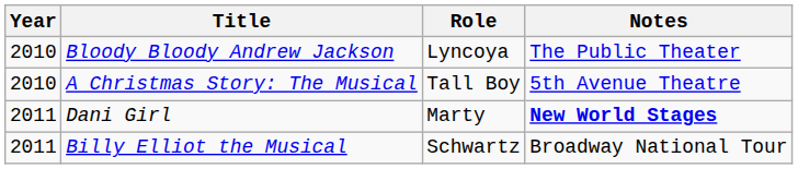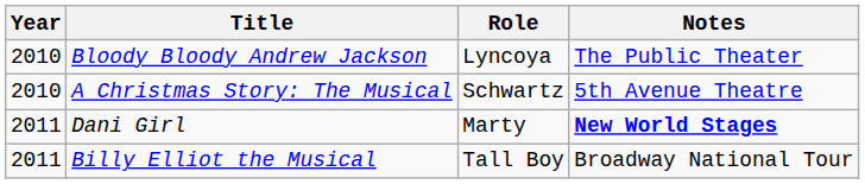A Christmas Story: The Musical | Role: Tall Boy -> Schwartz
Billy Elliot the Musical | Role: Schwartz -> Tall Boy
